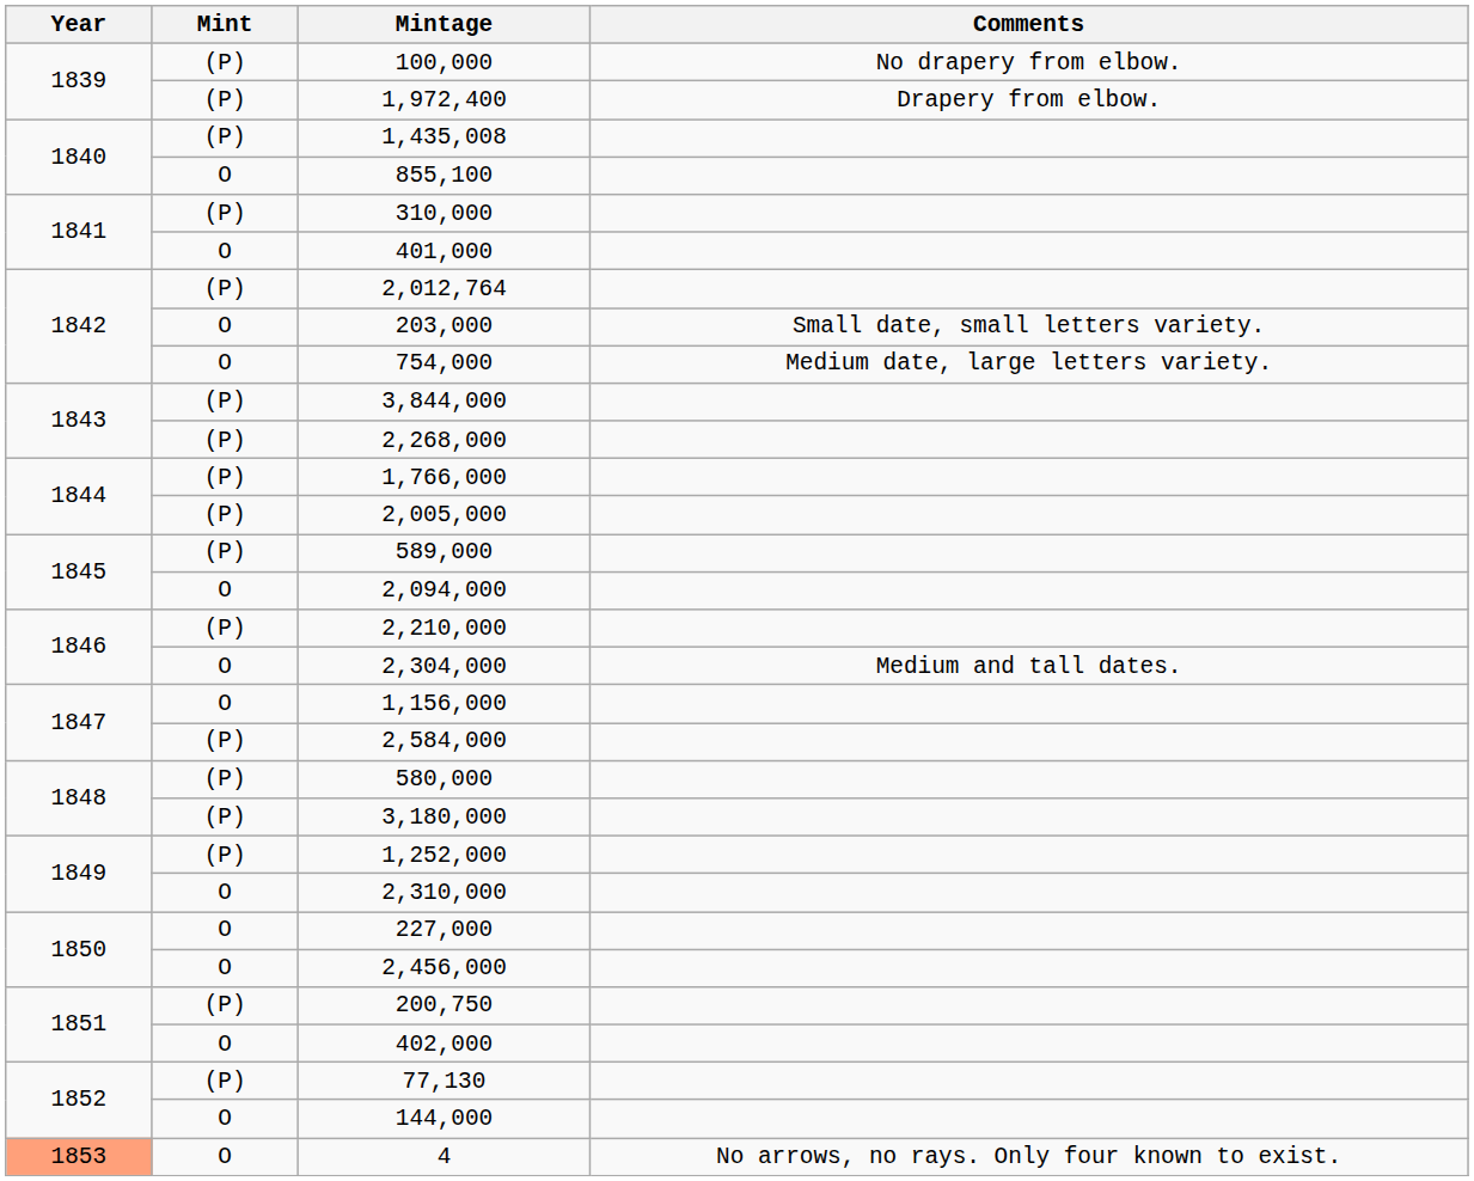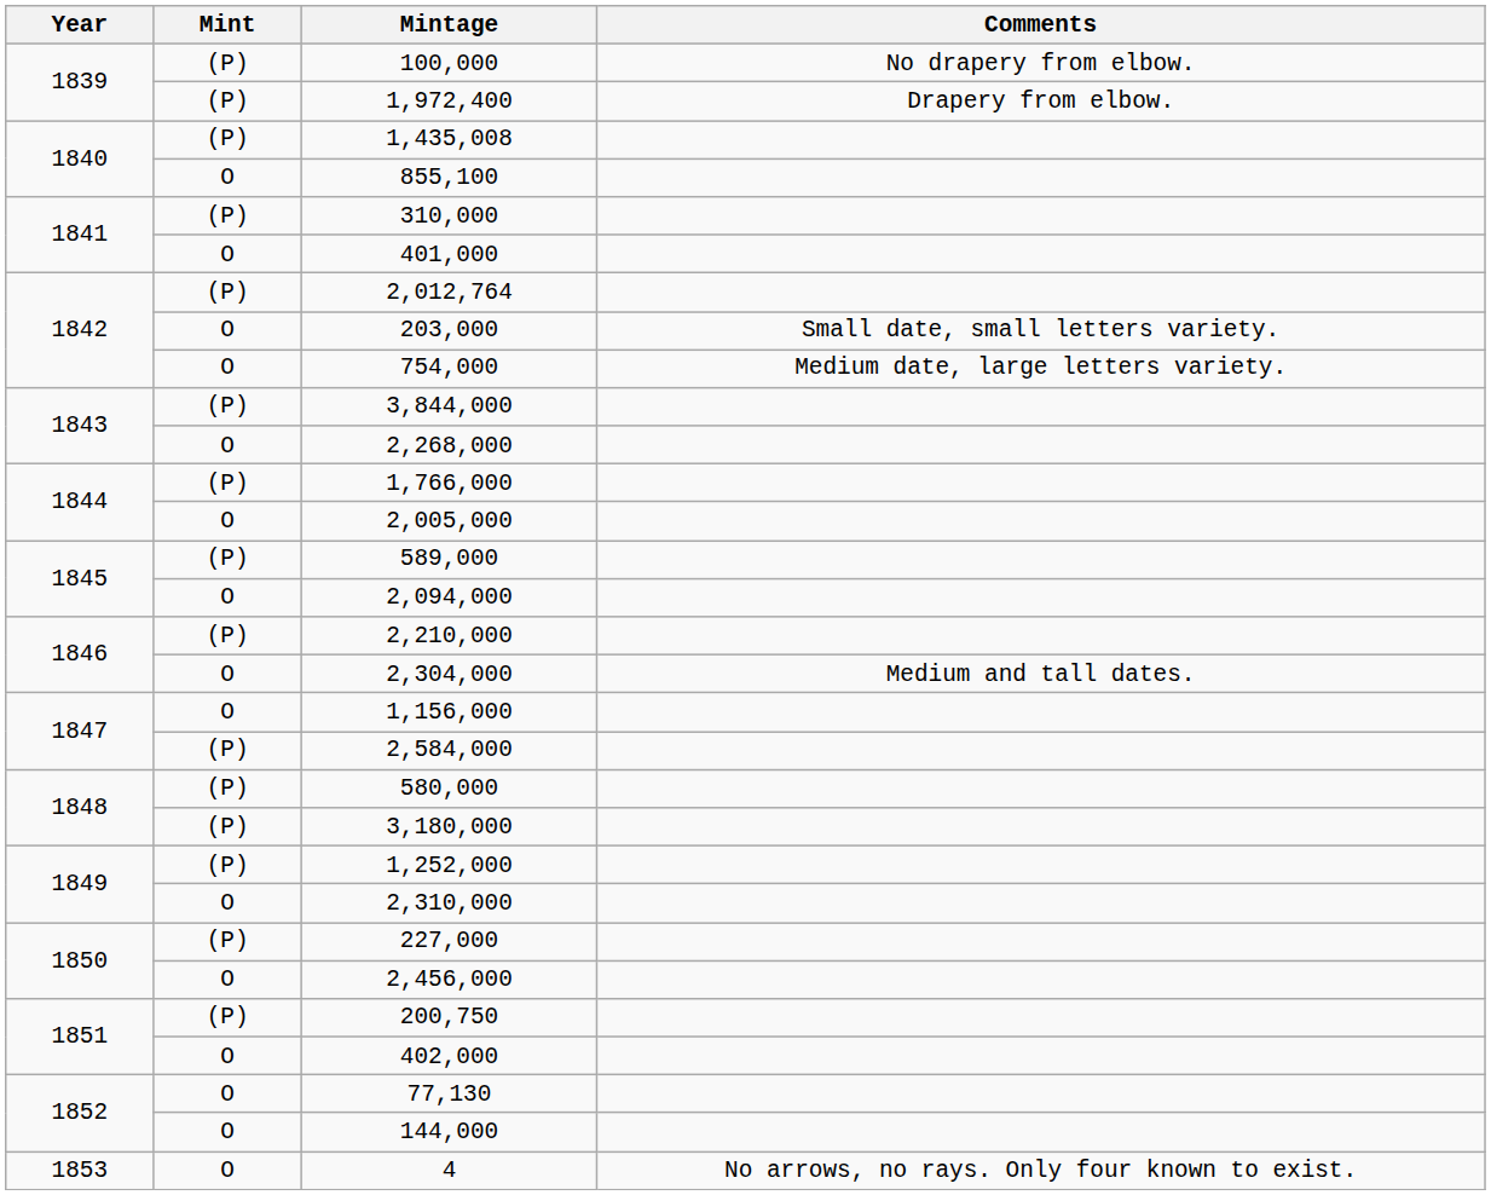2,268,000 | Mint: (P) -> O
2,005,000 | Mint: (P) -> O
227,000 | Mint: O -> (P)
77,130 | Mint: (P) -> O
4 | Year: lightsalmon background -> no background
